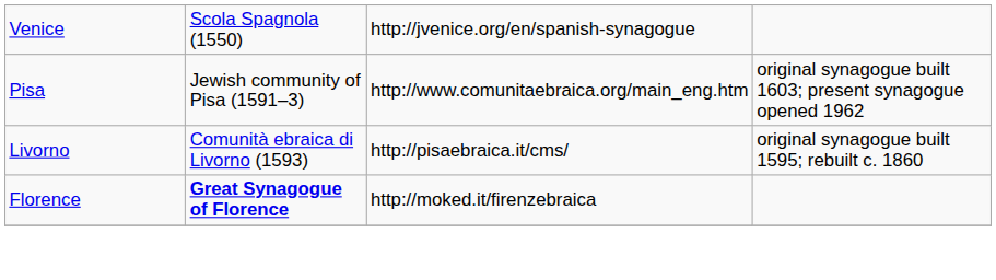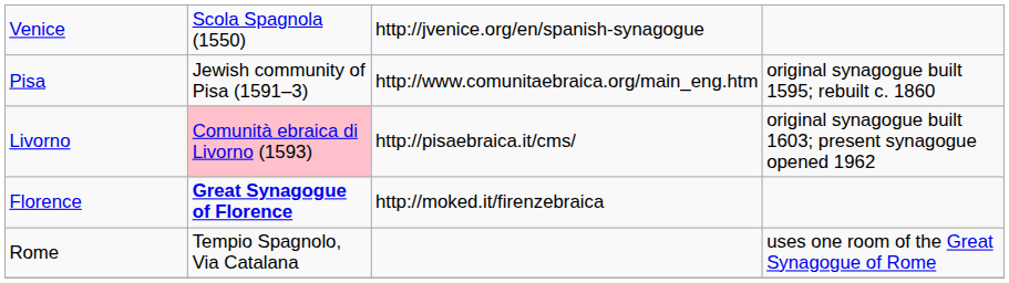Pisa | column 4: original synagogue built 1603; present synagogue opened 1962 -> original synagogue built 1595; rebuilt c. 1860
Livorno | column 2: no background -> pink background
Livorno | column 4: original synagogue built 1595; rebuilt c. 1860 -> original synagogue built 1603; present synagogue opened 1962
+ row: Rome | Tempio Spagnolo, Via Catalana | uses one room of the Great Synagogue of Rome
